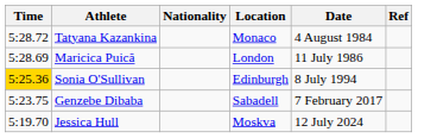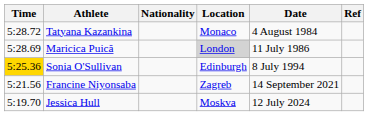Maricica Puică | Location: no background -> lightgrey background
- row: 5:23.75 | Genzebe Dibaba | Sabadell | 7 February 2017
+ row: 5:21.56 | Francine Niyonsaba | Zagreb | 14 September 2021
